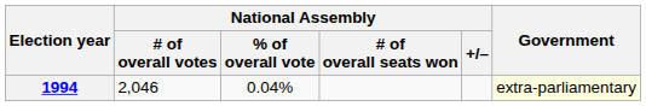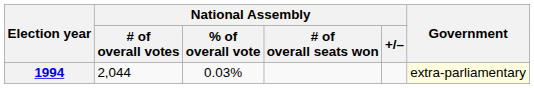1994 | National Assembly / # of overall votes: 2,046 -> 2,044
1994 | National Assembly / % of overall vote: 0.04% -> 0.03%
